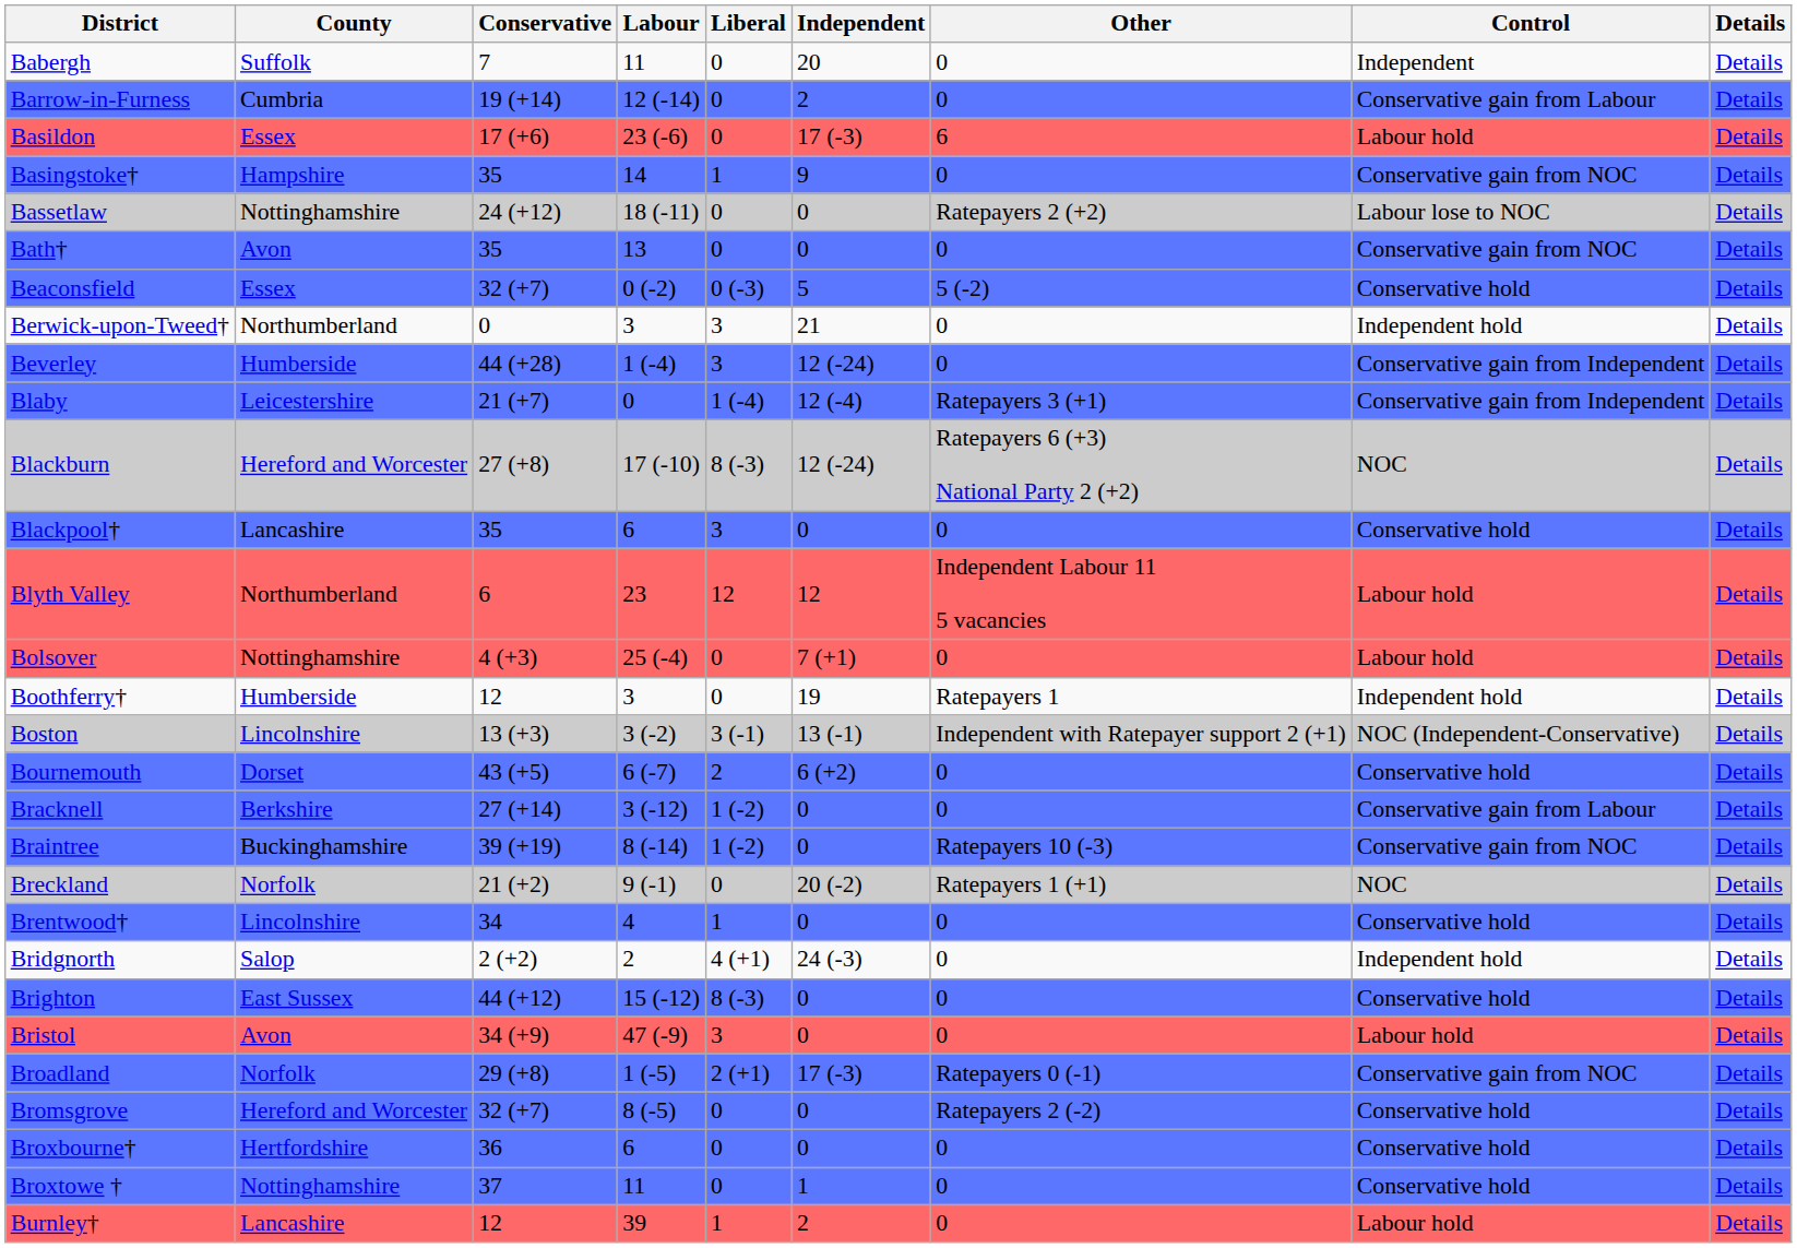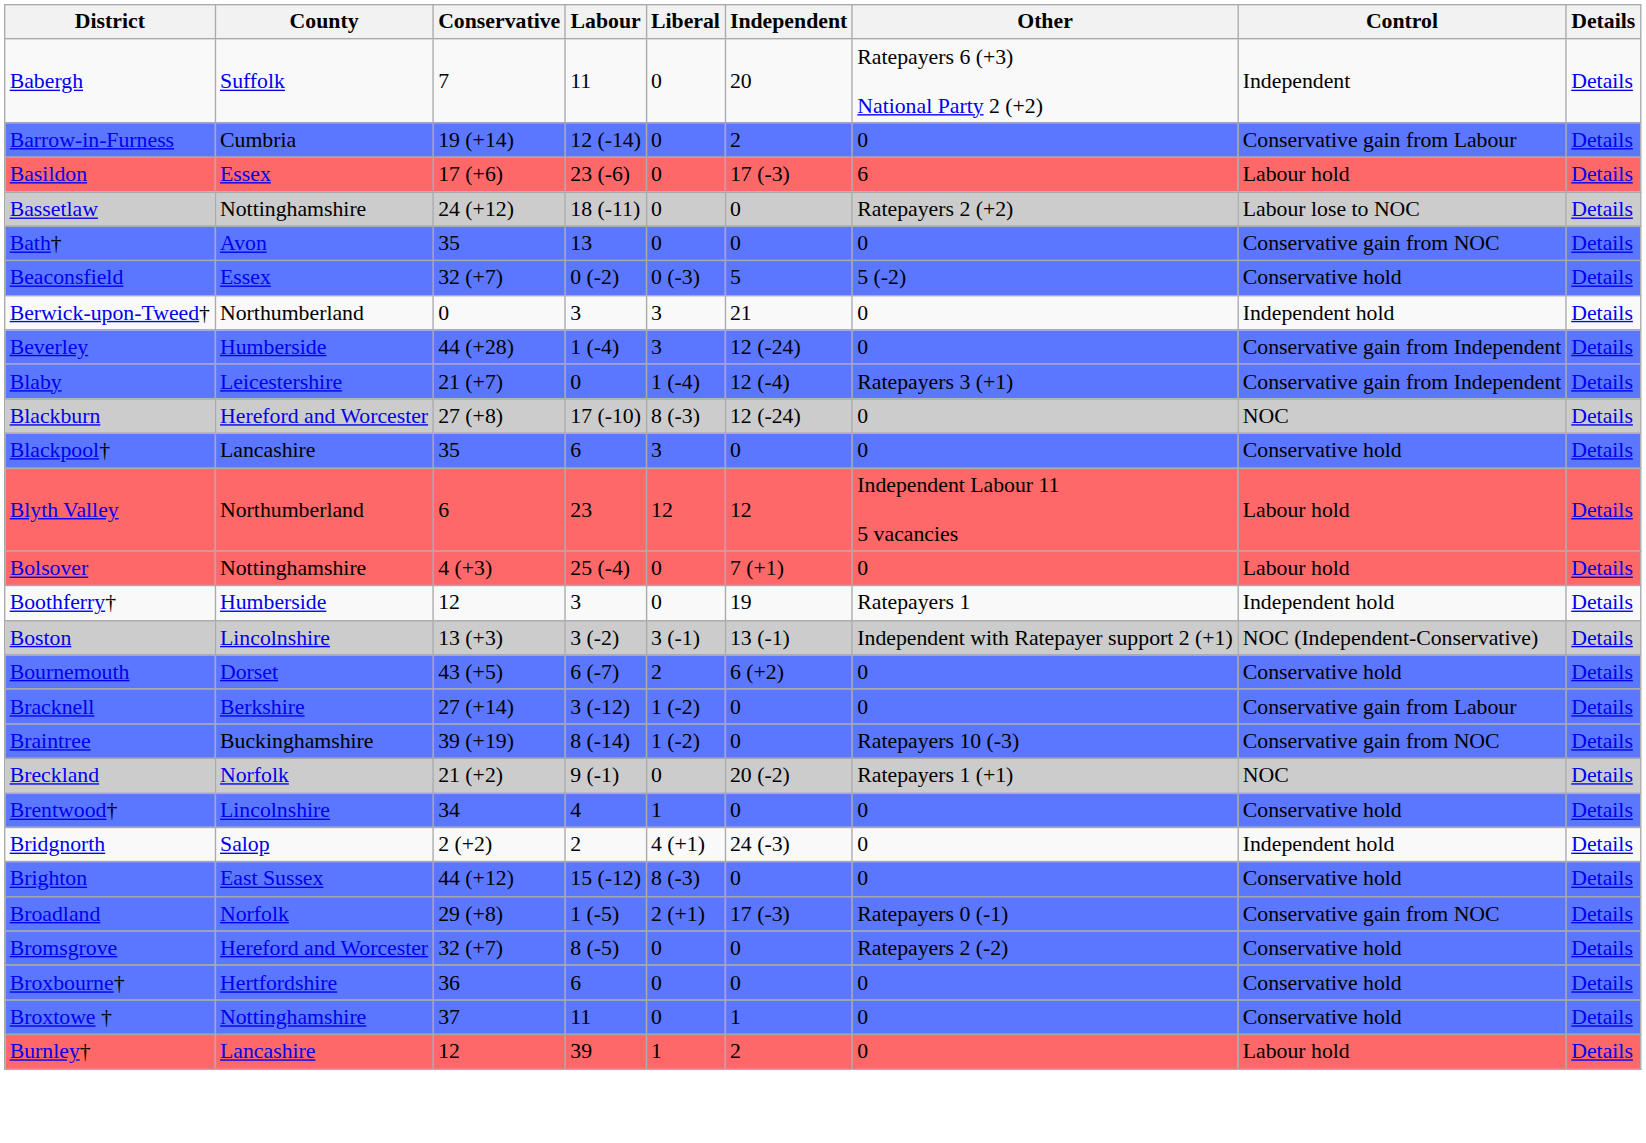Babergh | Other: 0 -> Ratepayers 6 (+3) National Party 2 (+2)
- row: Basingstoke† | Hampshire | 35 | 14 | 1 | 9 | 0 | Conservative gain from NOC | Details
Blackburn | Other: Ratepayers 6 (+3) National Party 2 (+2) -> 0
- row: Bristol | Avon | 34 (+9) | 47 (-9) | 3 | 0 | 0 | Labour hold | Details
